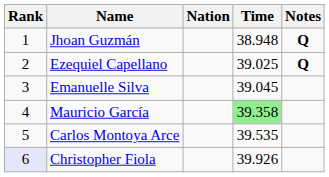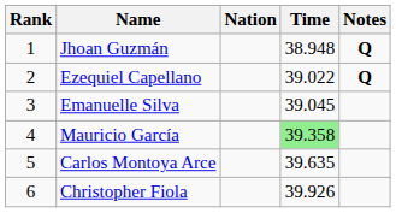Ezequiel Capellano | Time: 39.025 -> 39.022
Carlos Montoya Arce | Time: 39.535 -> 39.635
Christopher Fiola | Rank: lavender background -> no background
